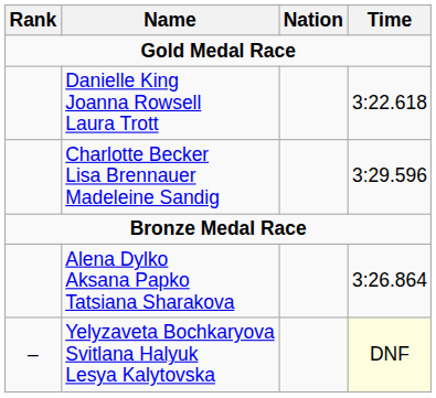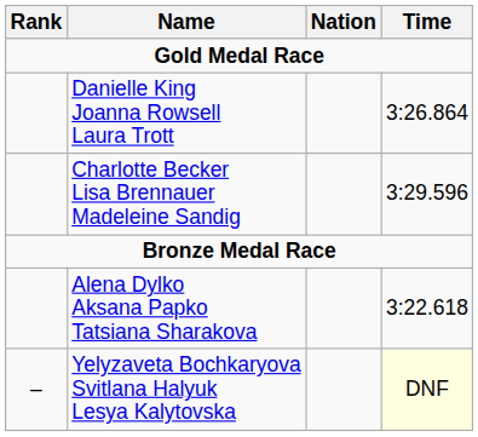Danielle King Joanna Rowsell Laura Trott | Time: 3:22.618 -> 3:26.864
Alena Dylko Aksana Papko Tatsiana Sharakova | Time: 3:26.864 -> 3:22.618
